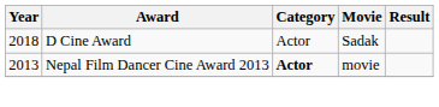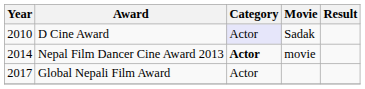D Cine Award | Year: 2018 -> 2010
D Cine Award | Category: no background -> lavender background
Nepal Film Dancer Cine Award 2013 | Year: 2013 -> 2014
+ row: 2017 | Global Nepali Film Award | Actor
